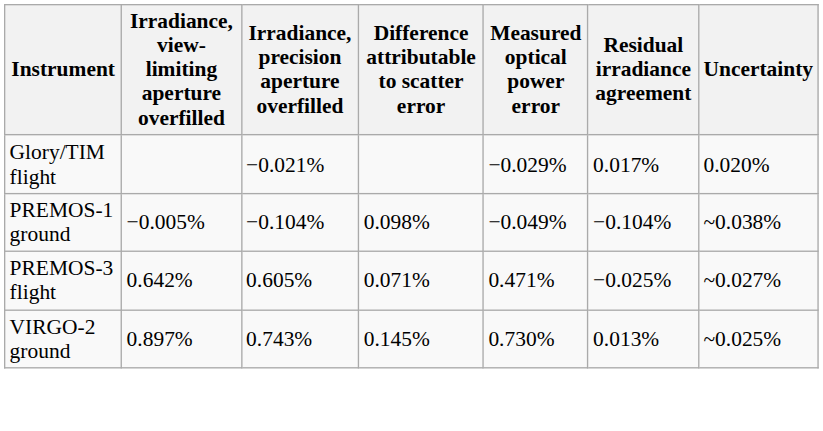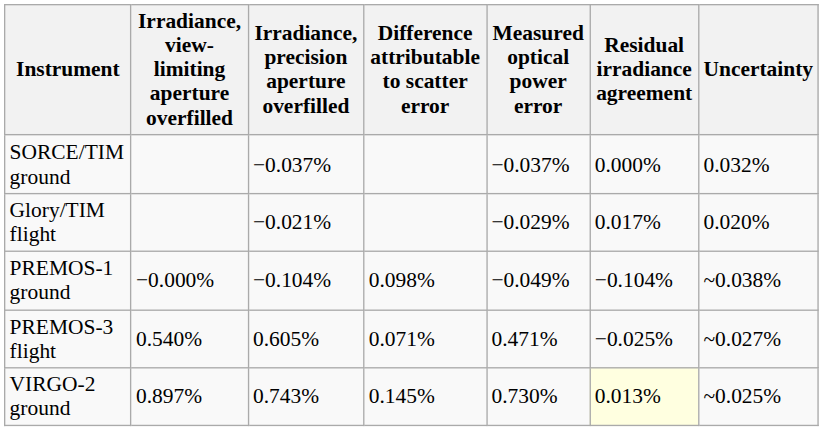+ row: SORCE/TIM ground | −0.037% | −0.037% | 0.000% | 0.032%
PREMOS-1 ground | Irradiance, view-limiting aperture overfilled: −0.005% -> −0.000%
PREMOS-3 flight | Irradiance, view-limiting aperture overfilled: 0.642% -> 0.540%
VIRGO-2 ground | Residual irradiance agreement: no background -> lightyellow background
